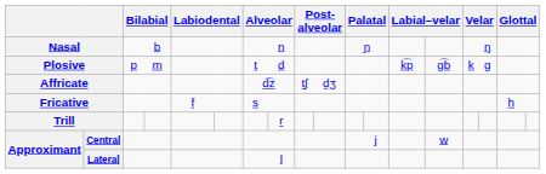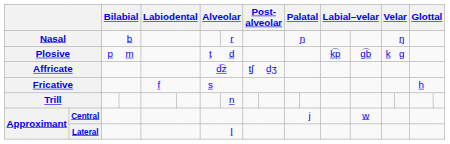Nasal | column 8: n -> r
Trill | column 8: r -> n
